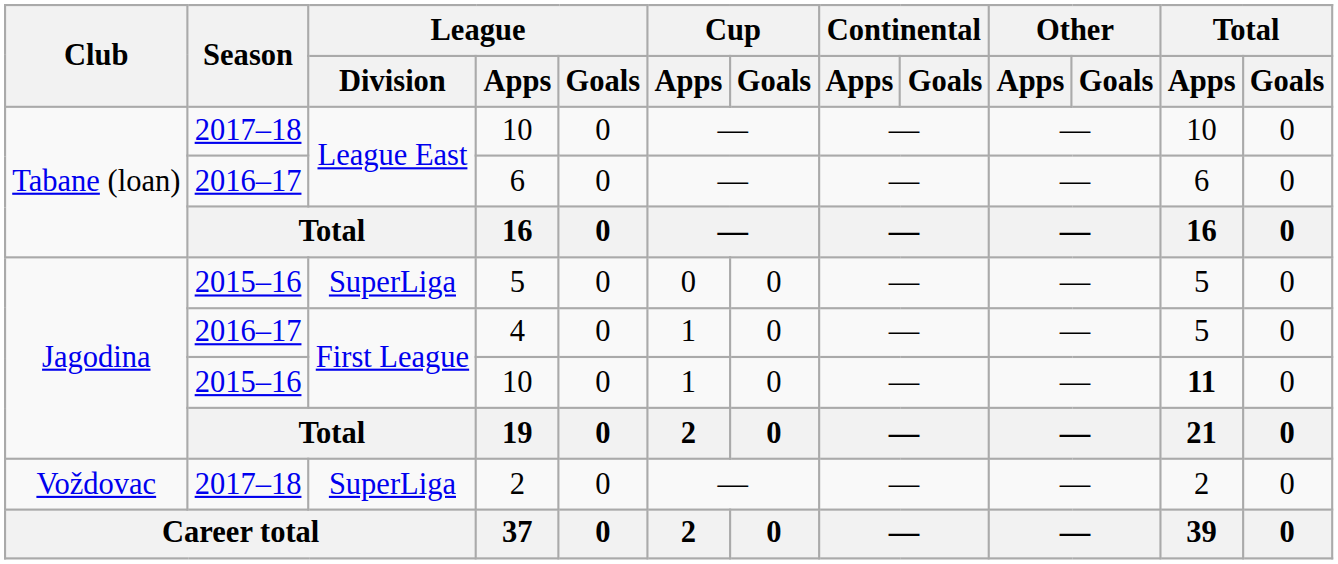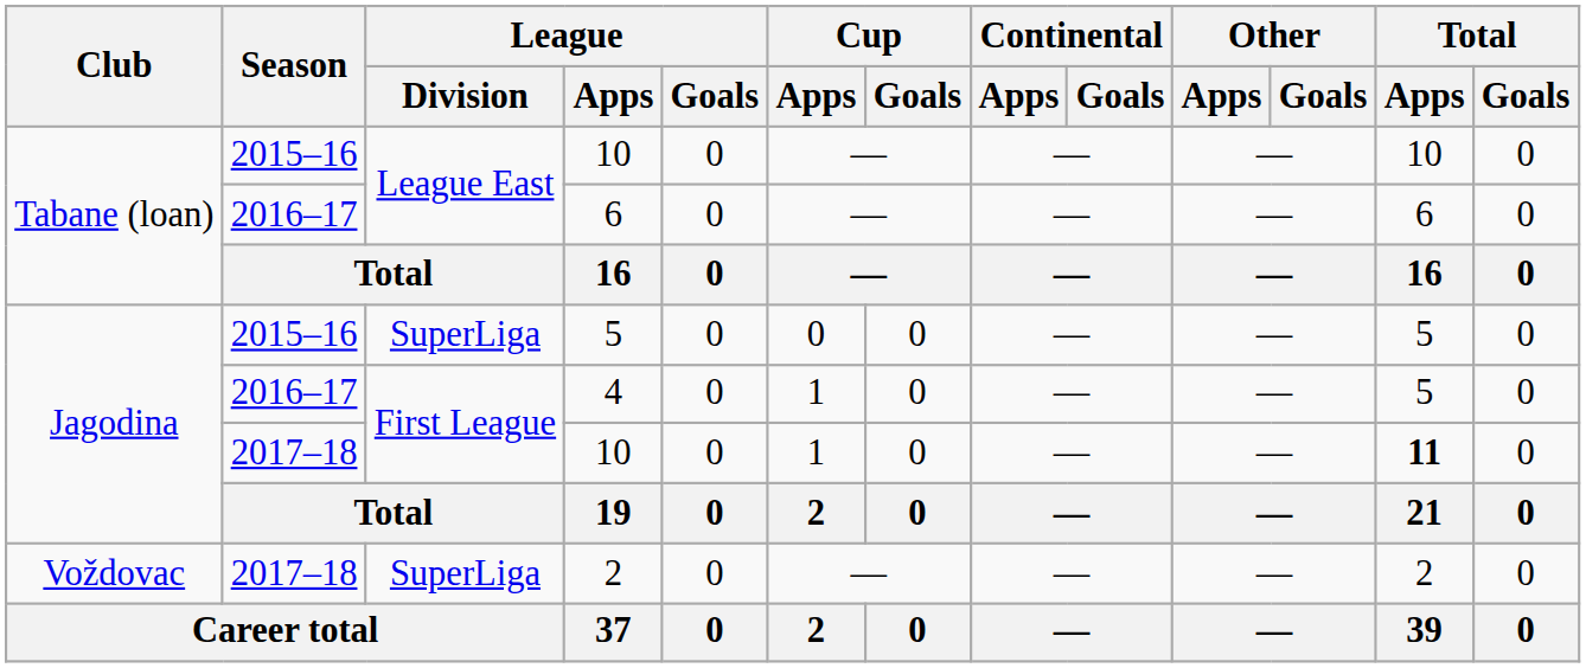Tabane (loan) / 10 | Season: 2017–18 -> 2015–16
Jagodina / 10 | Season: 2015–16 -> 2017–18
